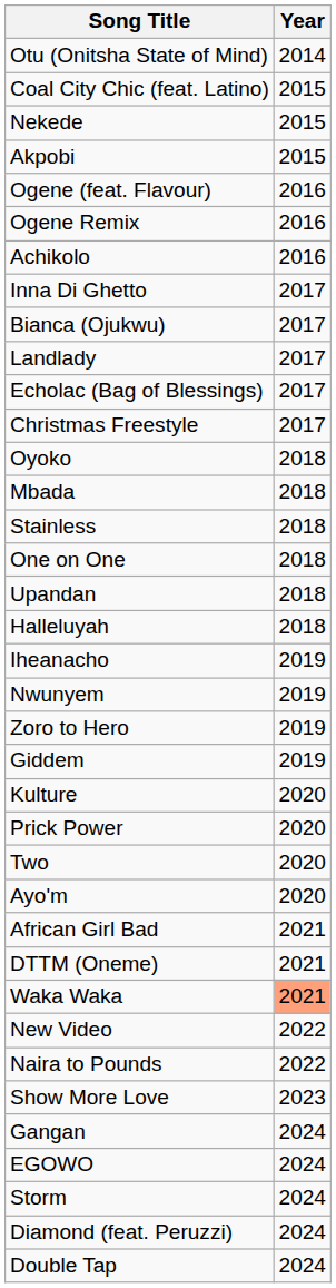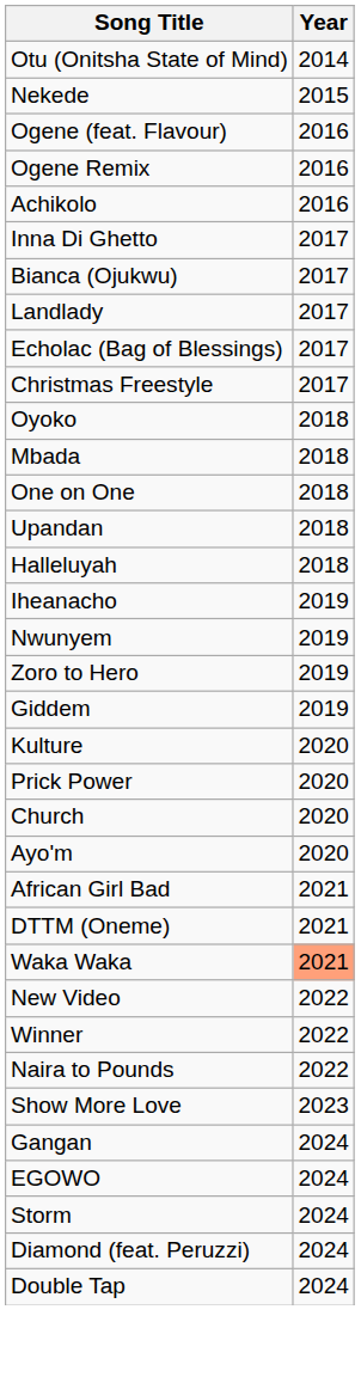- row: Coal City Chic (feat. Latino) | 2015
- row: Akpobi | 2015
- row: Stainless | 2018
- row: Two | 2020
+ row: Church | 2020
+ row: Winner | 2022
